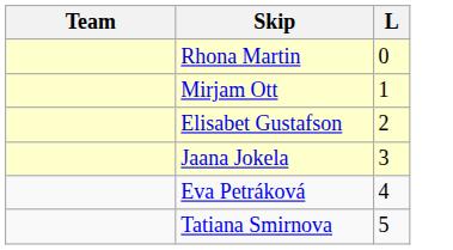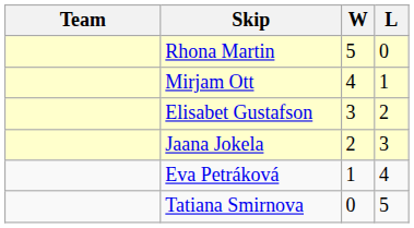+ column: W | 5 | 4 | 3 | 2 | 1 | 0
